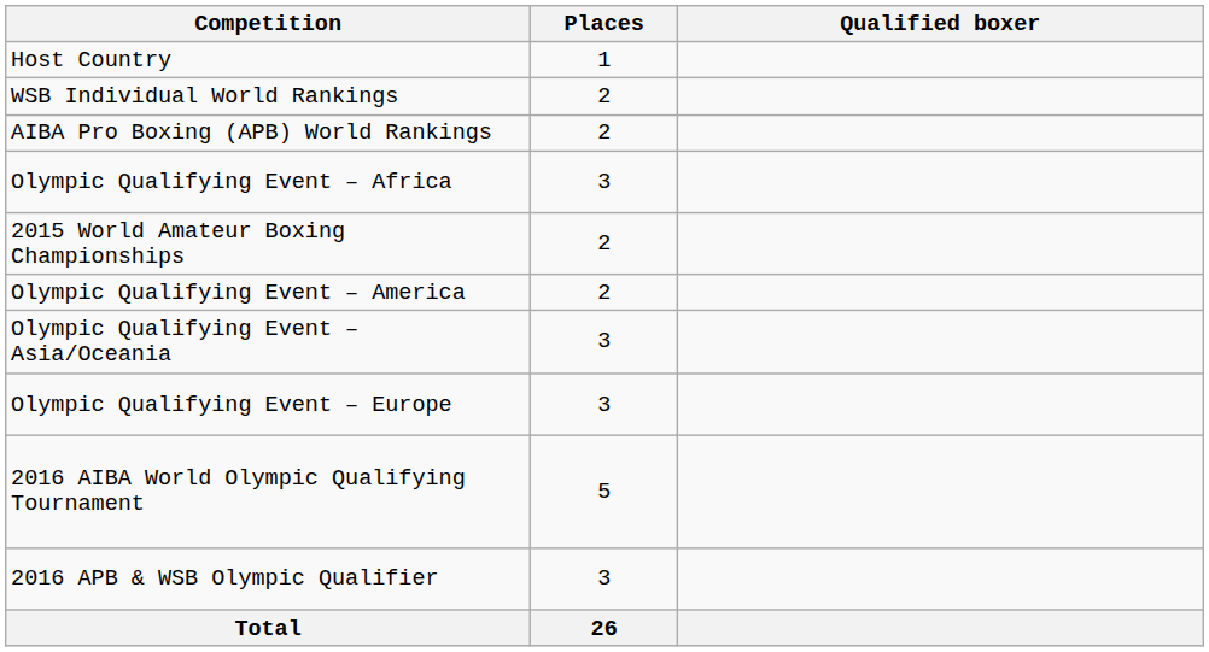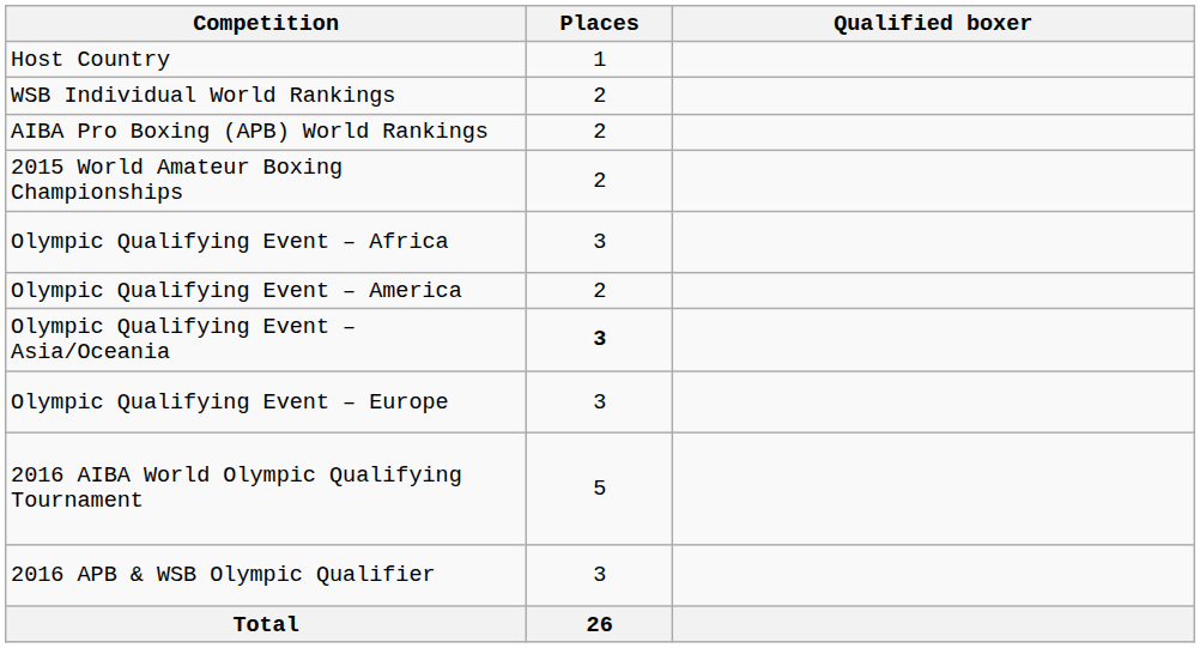rows swapped: 2015 World Amateur Boxing Championships <-> Olympic Qualifying Event – Africa
Olympic Qualifying Event – Asia/Oceania | Places: normal -> bold
